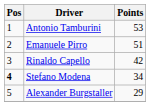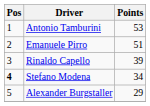Rinaldo Capello | Points: 42 -> 39
